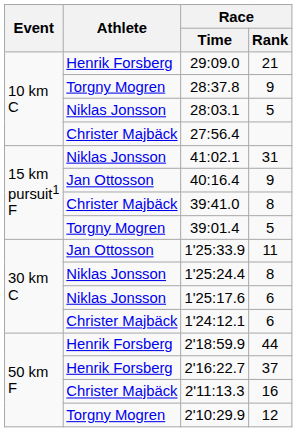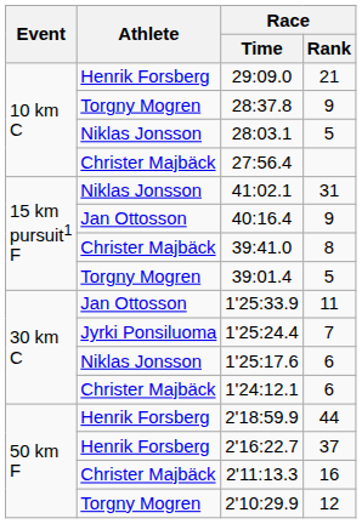1'25:24.4 | Athlete: Niklas Jonsson -> Jyrki Ponsiluoma
1'25:24.4 | Race / Rank: 8 -> 7
